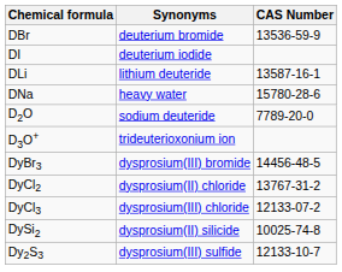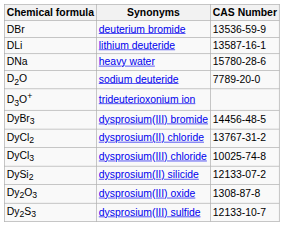- row: DI | deuterium iodide
DyCl3 | CAS Number: 12133-07-2 -> 10025-74-8
DySi2 | CAS Number: 10025-74-8 -> 12133-07-2
+ row: Dy2O3 | dysprosium(III) oxide | 1308-87-8
